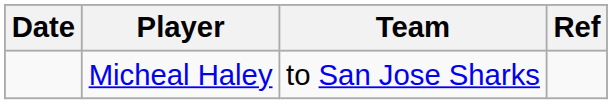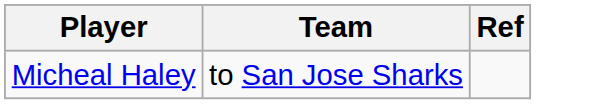- column: Date
